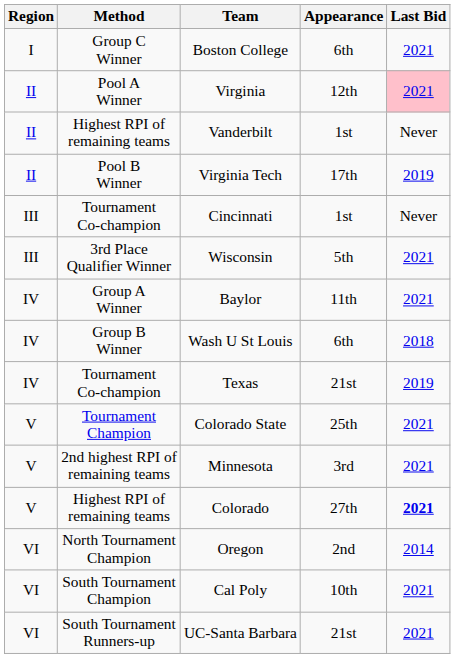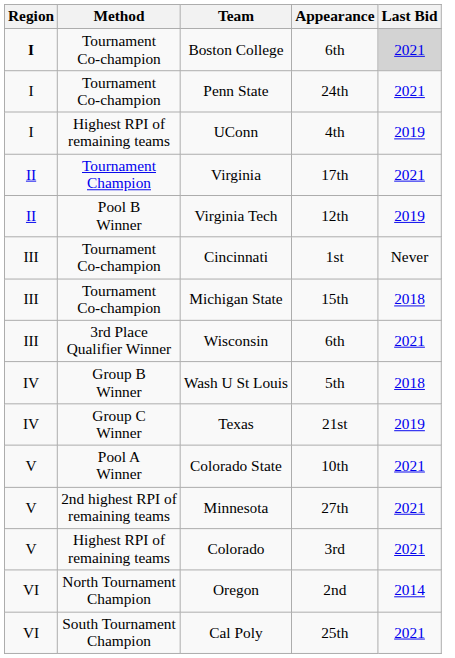Boston College | Region: normal -> bold
Boston College | Method: Group C Winner -> Tournament Co-champion
Boston College | Last Bid: no background -> lightgrey background
+ row: I | Tournament Co-champion | Penn State | 24th | 2021
+ row: I | Highest RPI of remaining teams | UConn | 4th | 2019
Virginia | Method: Pool A Winner -> Tournament Champion
Virginia | Appearance: 12th -> 17th
Virginia | Last Bid: pink background -> no background
- row: II | Highest RPI of remaining teams | Vanderbilt | 1st | Never
Virginia Tech | Appearance: 17th -> 12th
+ row: III | Tournament Co-champion | Michigan State | 15th | 2018
Wisconsin | Appearance: 5th -> 6th
- row: IV | Group A Winner | Baylor | 11th | 2021
Wash U St Louis | Appearance: 6th -> 5th
Texas | Method: Tournament Co-champion -> Group C Winner
Colorado State | Method: Tournament Champion -> Pool A Winner
Colorado State | Appearance: 25th -> 10th
Minnesota | Appearance: 3rd -> 27th
Colorado | Appearance: 27th -> 3rd
Colorado | Last Bid: bold -> normal
Cal Poly | Appearance: 10th -> 25th
- row: VI | South Tournament Runners-up | UC-Santa Barbara | 21st | 2021
